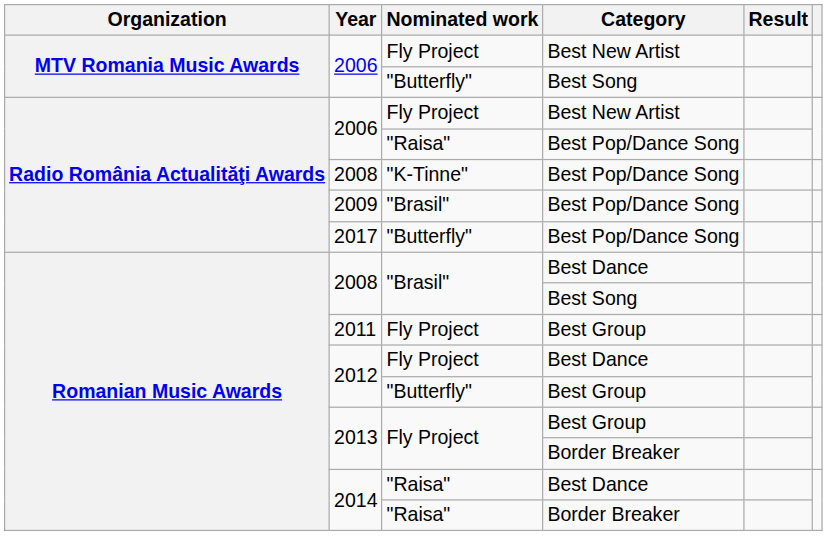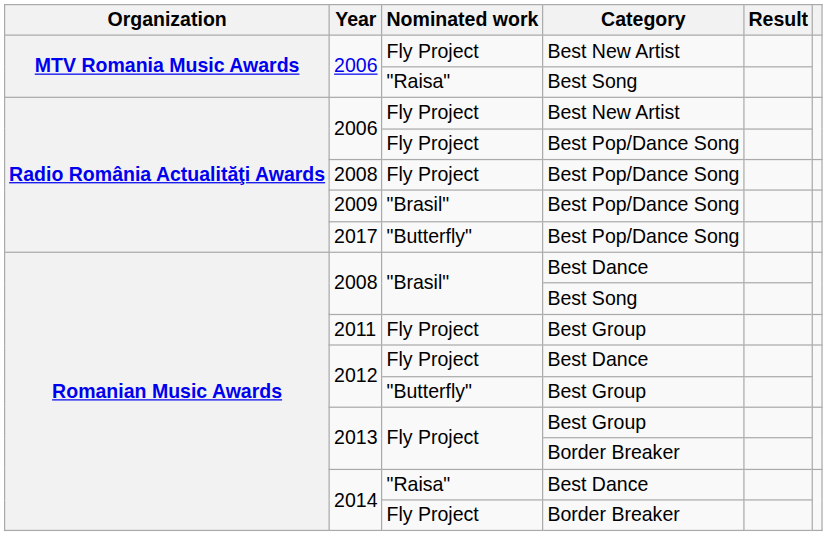2006 / Best Song | Nominated work: "Butterfly" -> "Raisa"
2006 / Best Pop/Dance Song | Nominated work: "Raisa" -> Fly Project
2008 / Best Pop/Dance Song | Nominated work: "K-Tinne" -> Fly Project
2014 / Border Breaker | Nominated work: "Raisa" -> Fly Project
